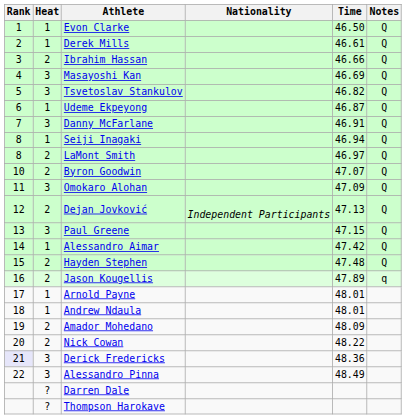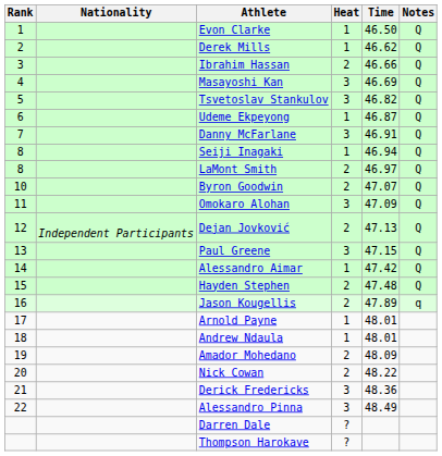columns swapped: Heat <-> Nationality
Derek Mills | Time: 46.61 -> 46.62
Derick Fredericks | Rank: lavender background -> no background
